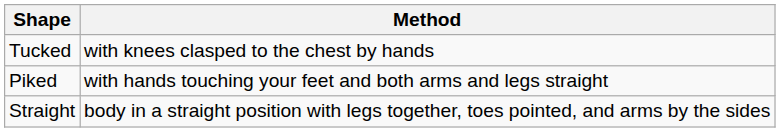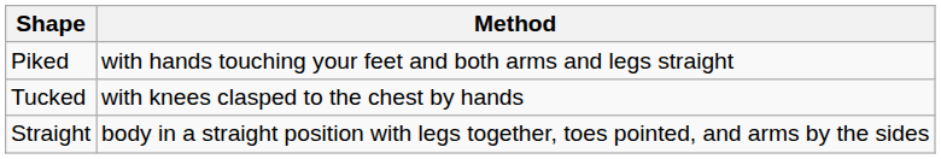rows swapped: Tucked <-> Piked
